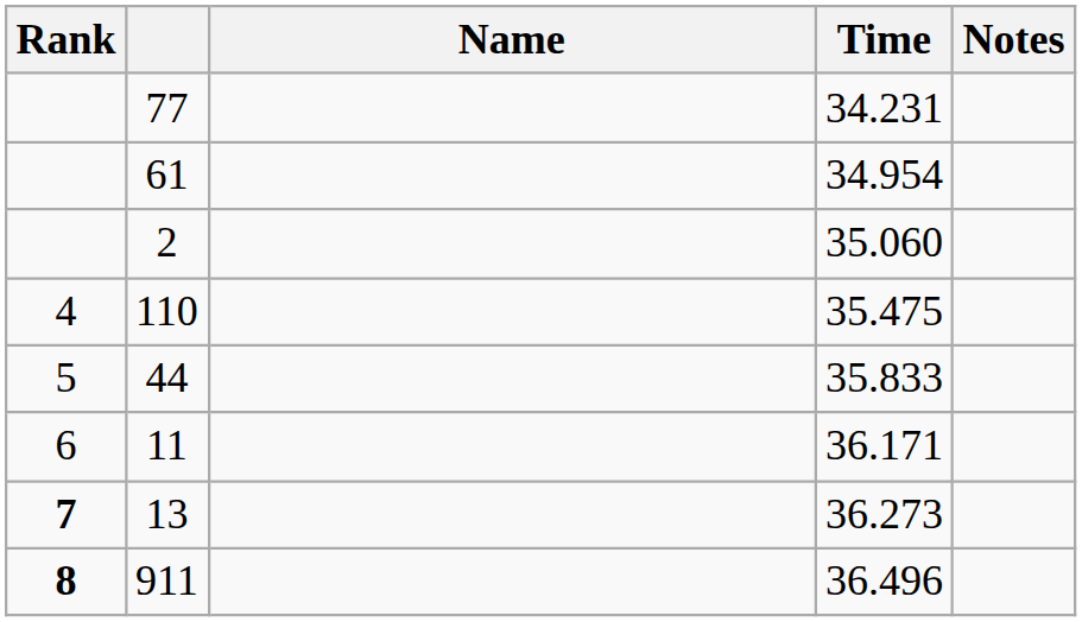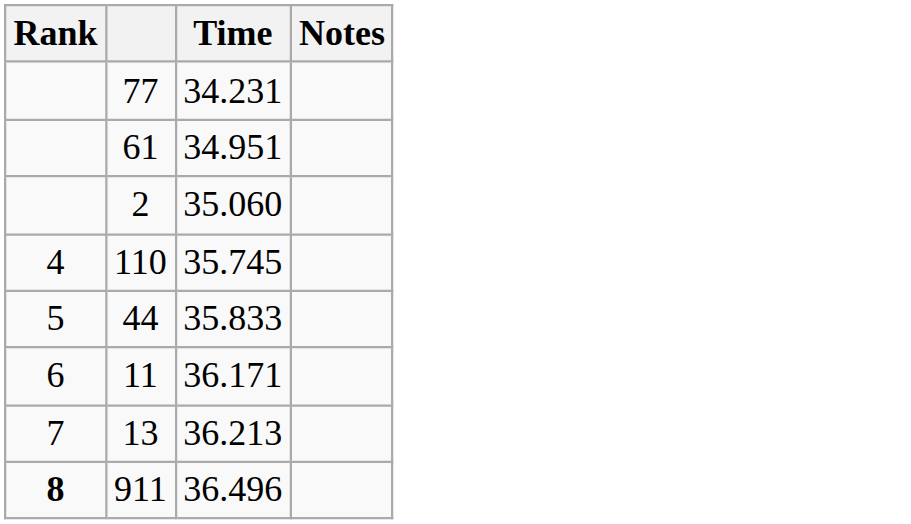- column: Name
61 | Time: 34.954 -> 34.951
110 | Time: 35.475 -> 35.745
13 | Rank: bold -> normal
13 | Time: 36.273 -> 36.213
